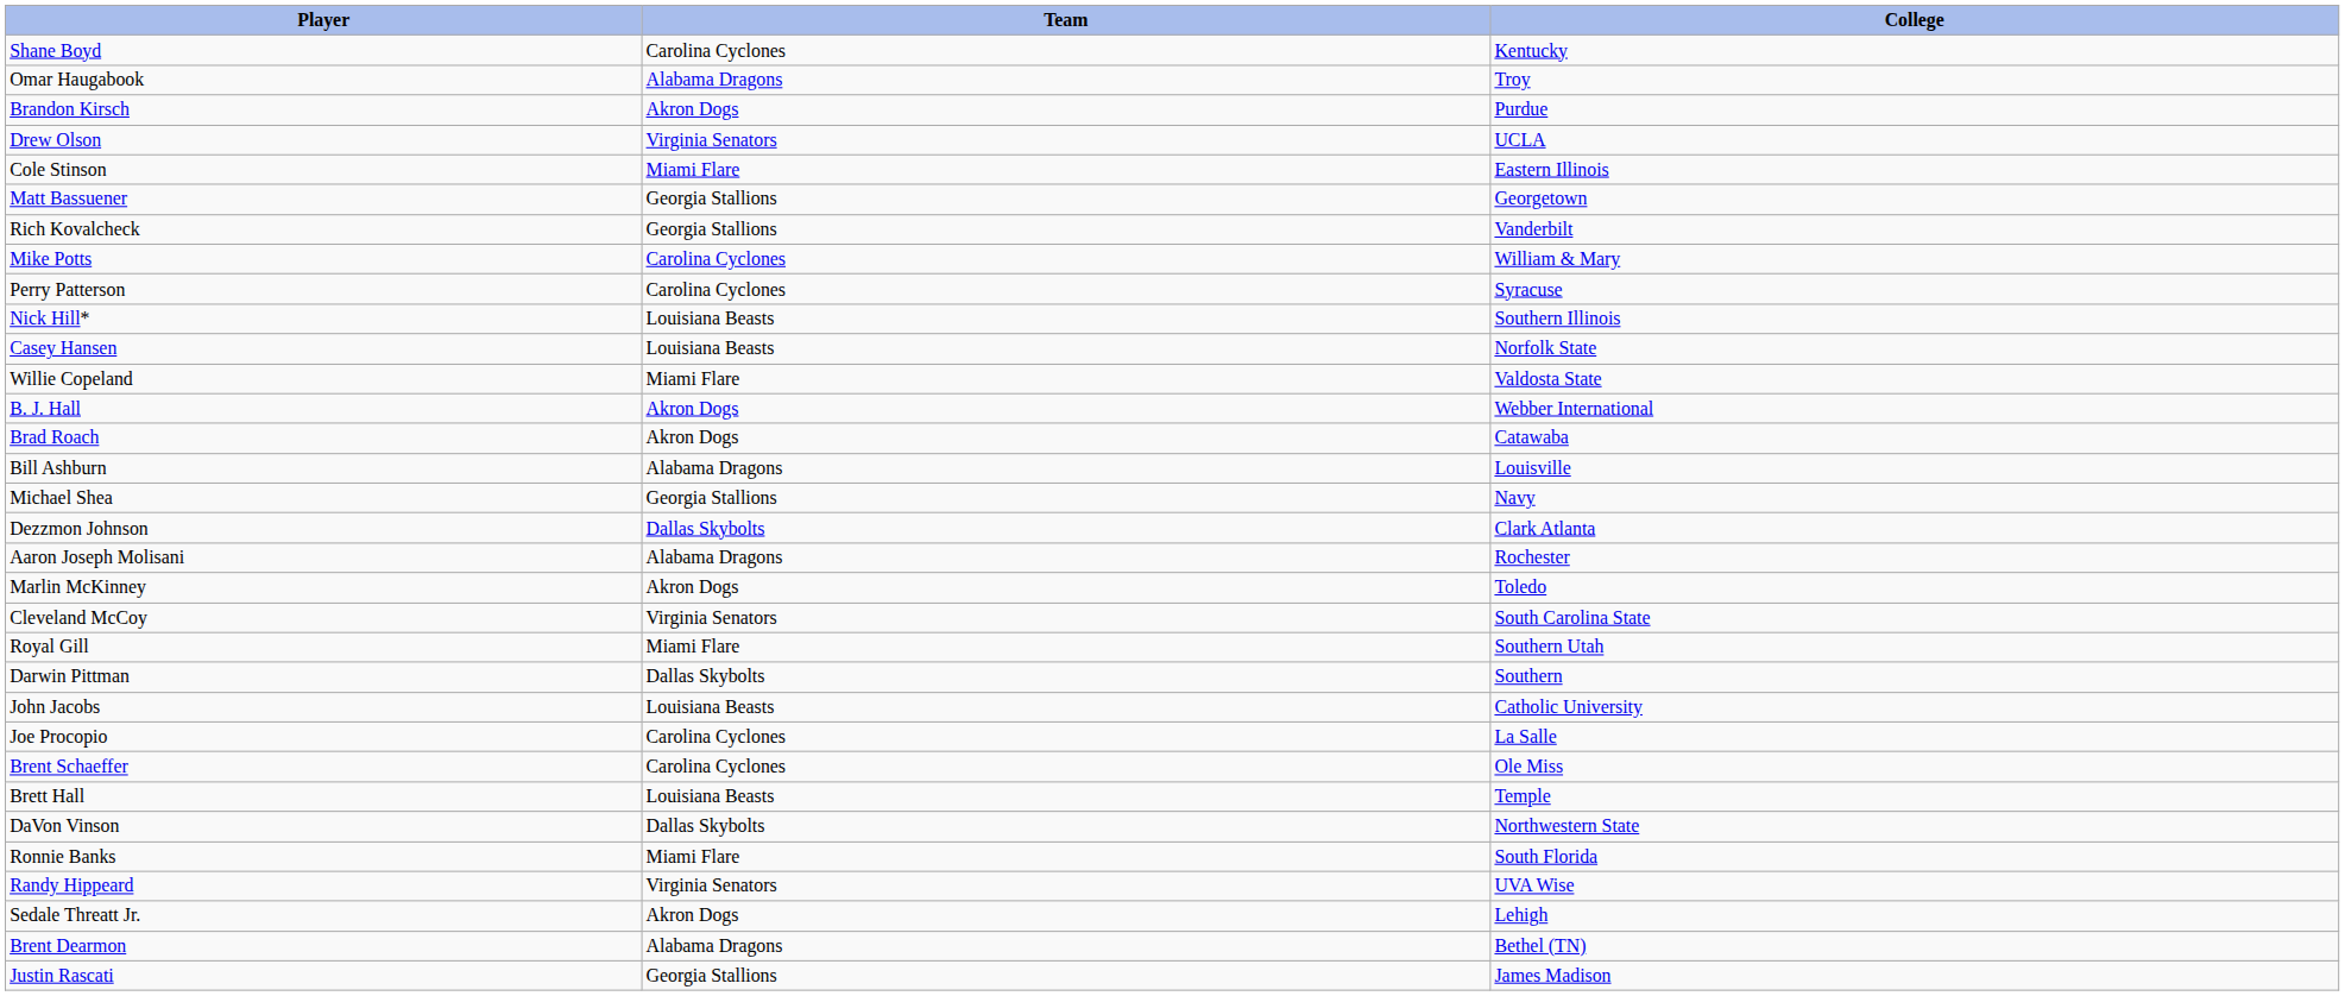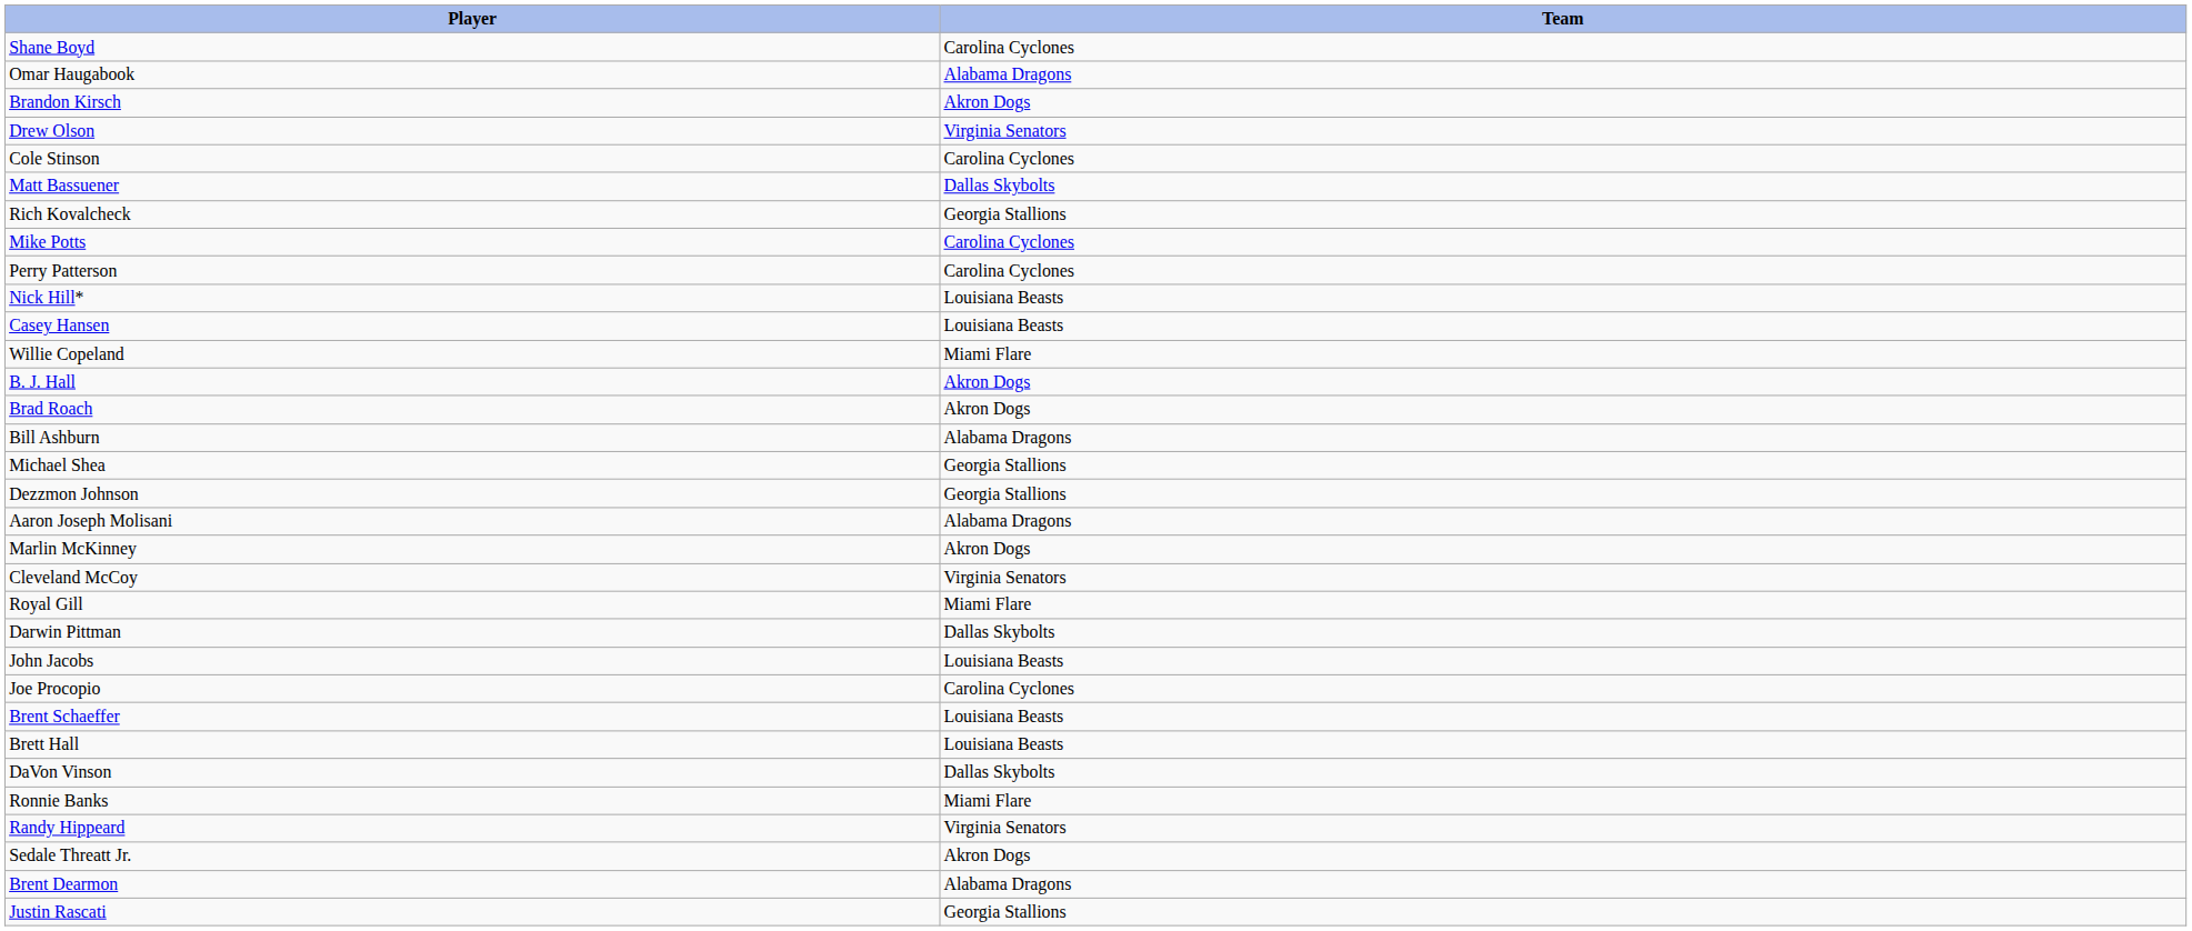- column: College | Kentucky | Troy | Purdue | UCLA | Eastern Illinois | Georgetown | Vanderbilt | William & Mary | Syracuse | Southern Illinois | Norfolk State | Valdosta State | Webber International | Catawaba | Louisville | Navy | Clark Atlanta | Rochester | Toledo | South Carolina State | Southern Utah | Southern | Catholic University | La Salle | Ole Miss | Temple | Northwestern State | South Florida | UVA Wise | Lehigh | Bethel (TN) | James Madison
Cole Stinson | Team: Miami Flare -> Carolina Cyclones
Matt Bassuener | Team: Georgia Stallions -> Dallas Skybolts
Dezzmon Johnson | Team: Dallas Skybolts -> Georgia Stallions
Brent Schaeffer | Team: Carolina Cyclones -> Louisiana Beasts
